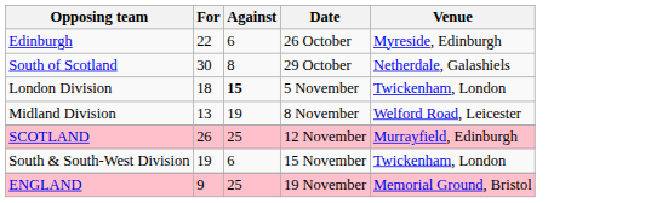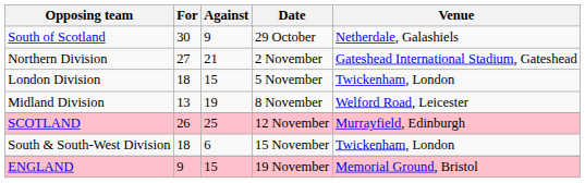- row: Edinburgh | 22 | 6 | 26 October | Myreside, Edinburgh
South of Scotland | Against: 8 -> 9
+ row: Northern Division | 27 | 21 | 2 November | Gateshead International Stadium, Gateshead
London Division | Against: bold -> normal
South & South-West Division | For: 19 -> 18
ENGLAND | Against: 25 -> 15
